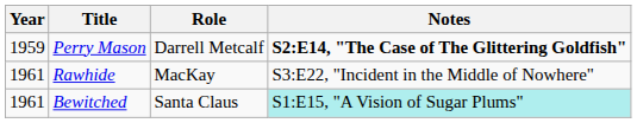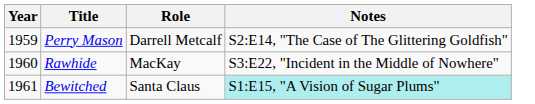Perry Mason | Notes: bold -> normal
Rawhide | Year: 1961 -> 1960
